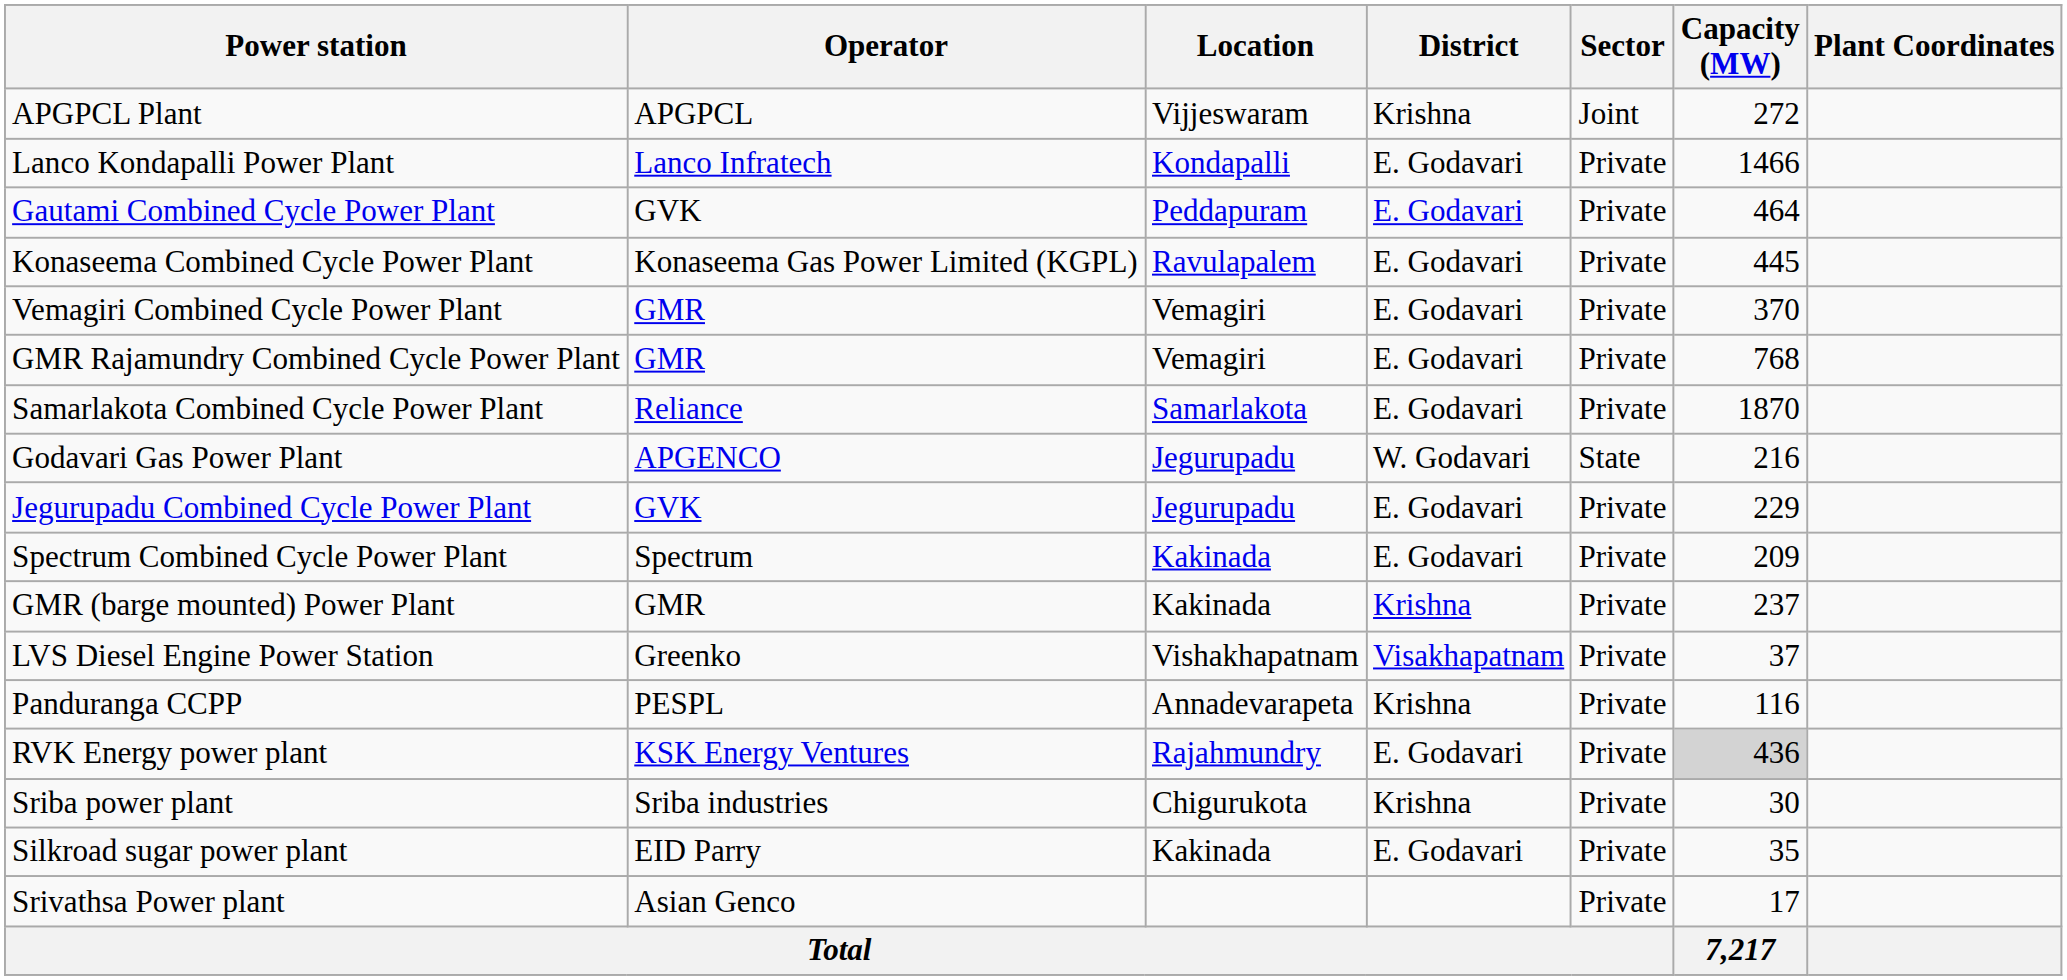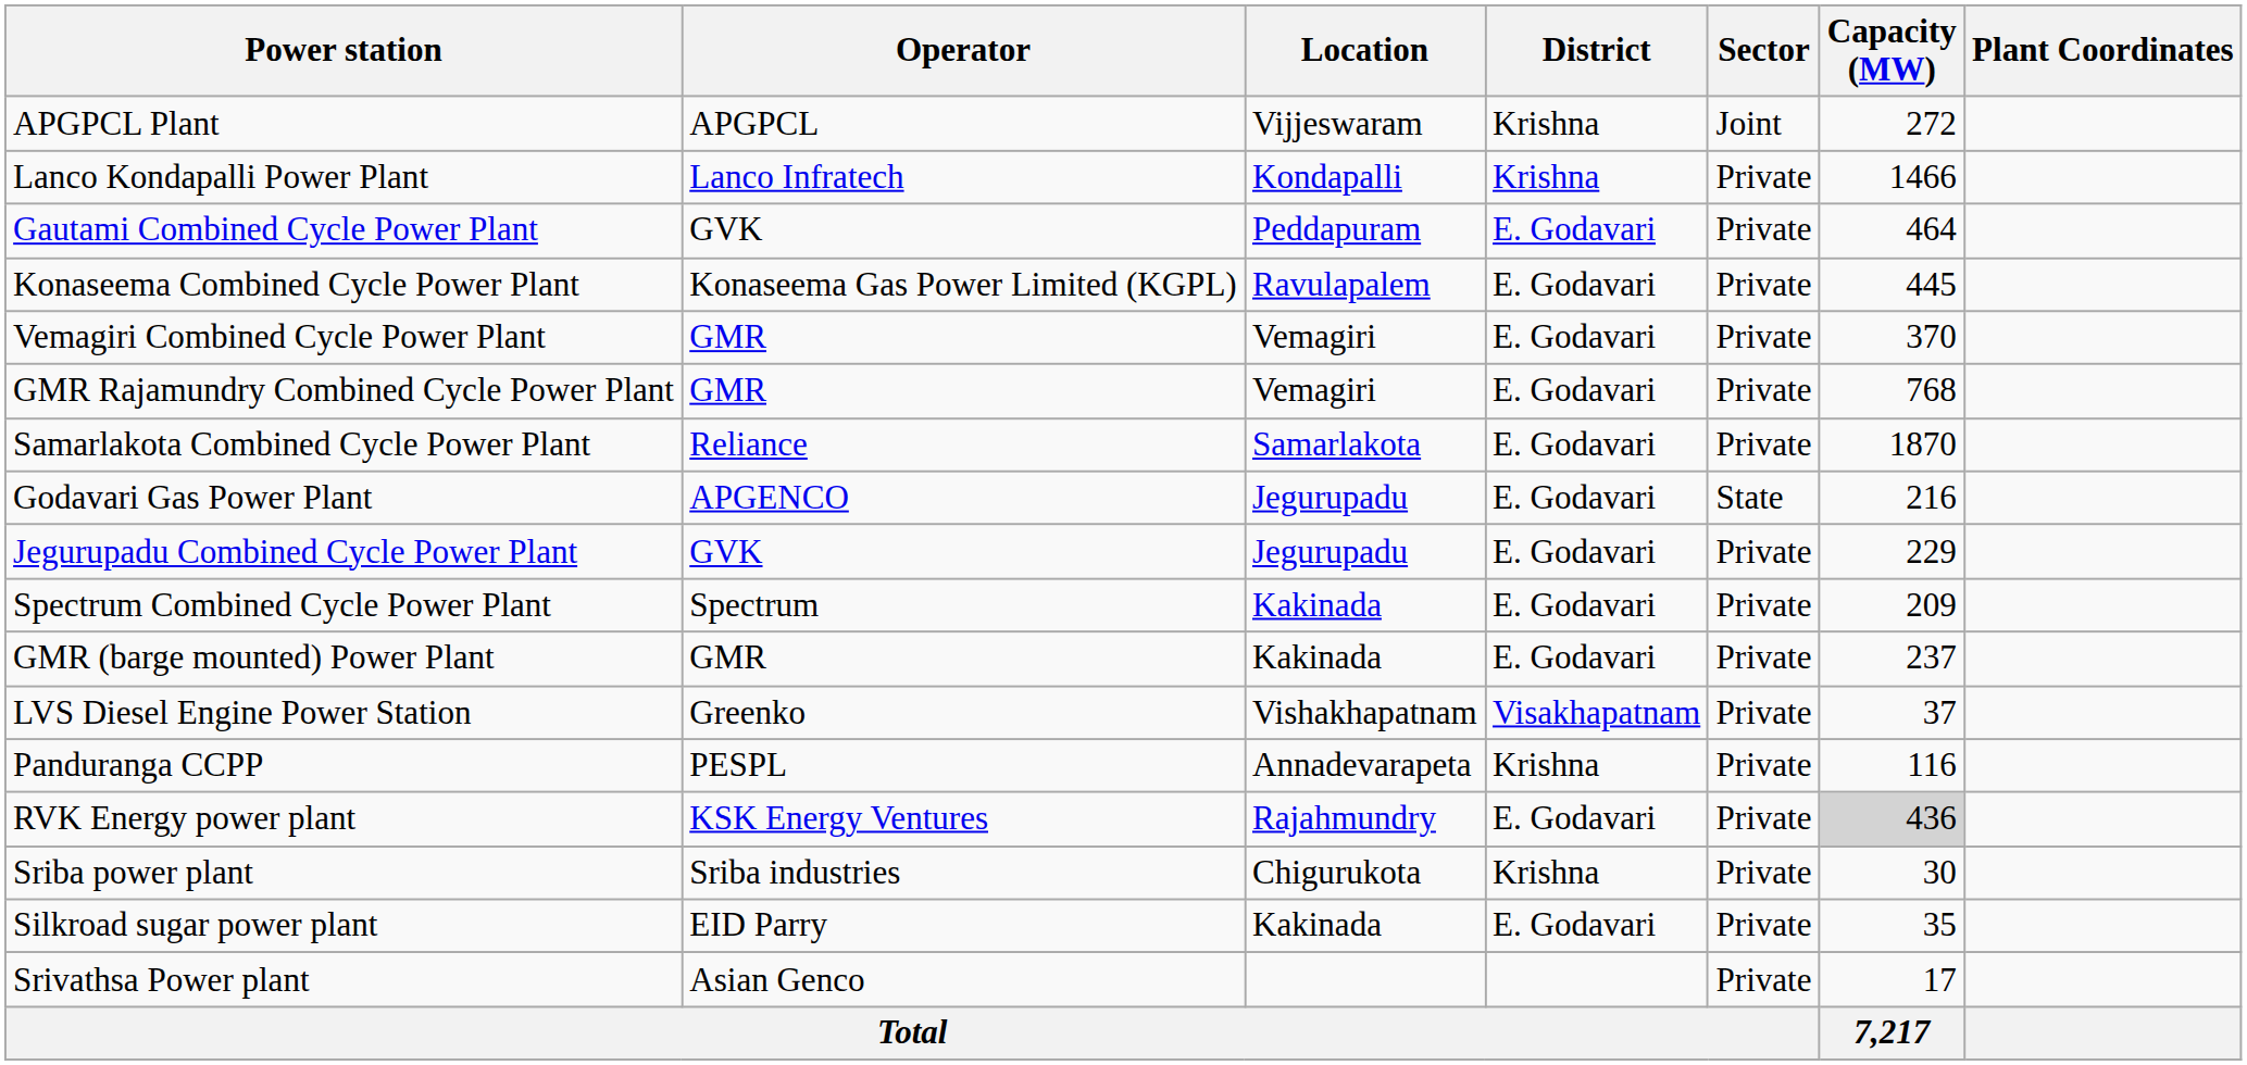Lanco Kondapalli Power Plant | District: E. Godavari -> Krishna
Godavari Gas Power Plant | District: W. Godavari -> E. Godavari
GMR (barge mounted) Power Plant | District: Krishna -> E. Godavari
